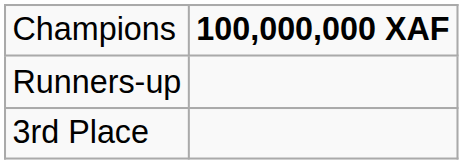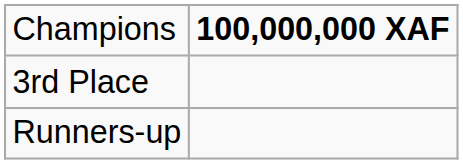rows swapped: Runners-up <-> 3rd Place
